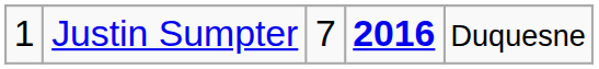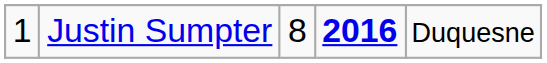Justin Sumpter | column 3: 7 -> 8
